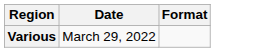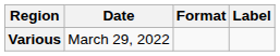+ column: Label
